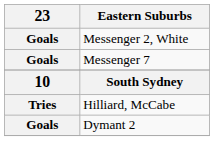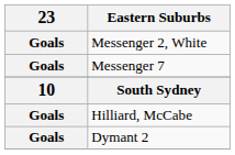Hilliard, McCabe | 23: Tries -> Goals
